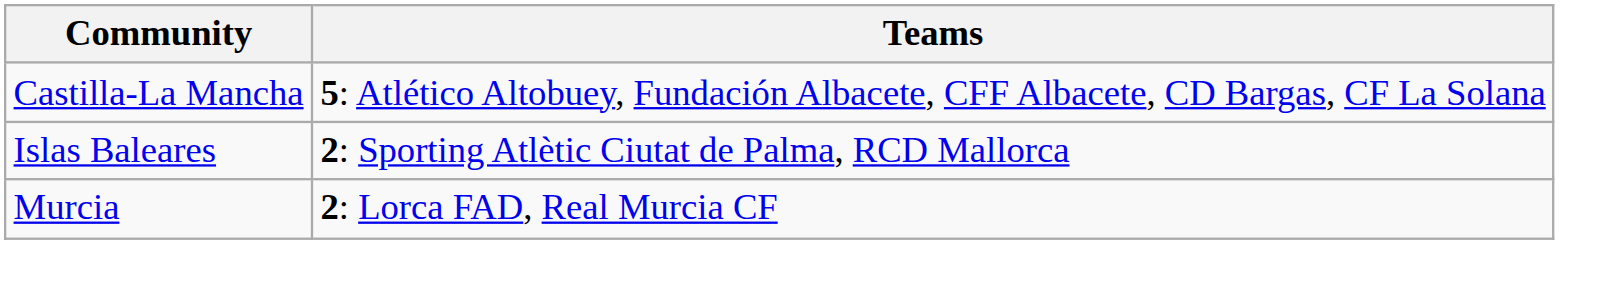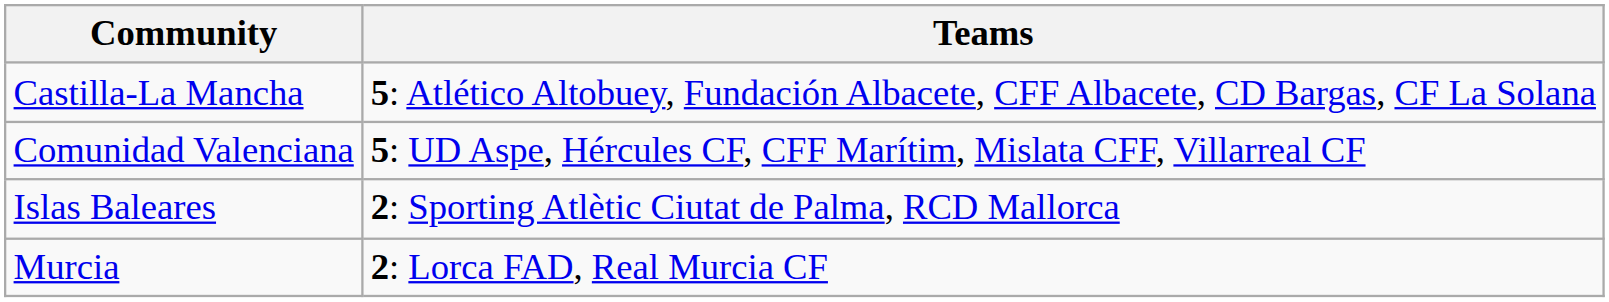+ row: Comunidad Valenciana | 5: UD Aspe, Hércules CF, CFF Marítim, Mislata CFF, Villarreal CF
